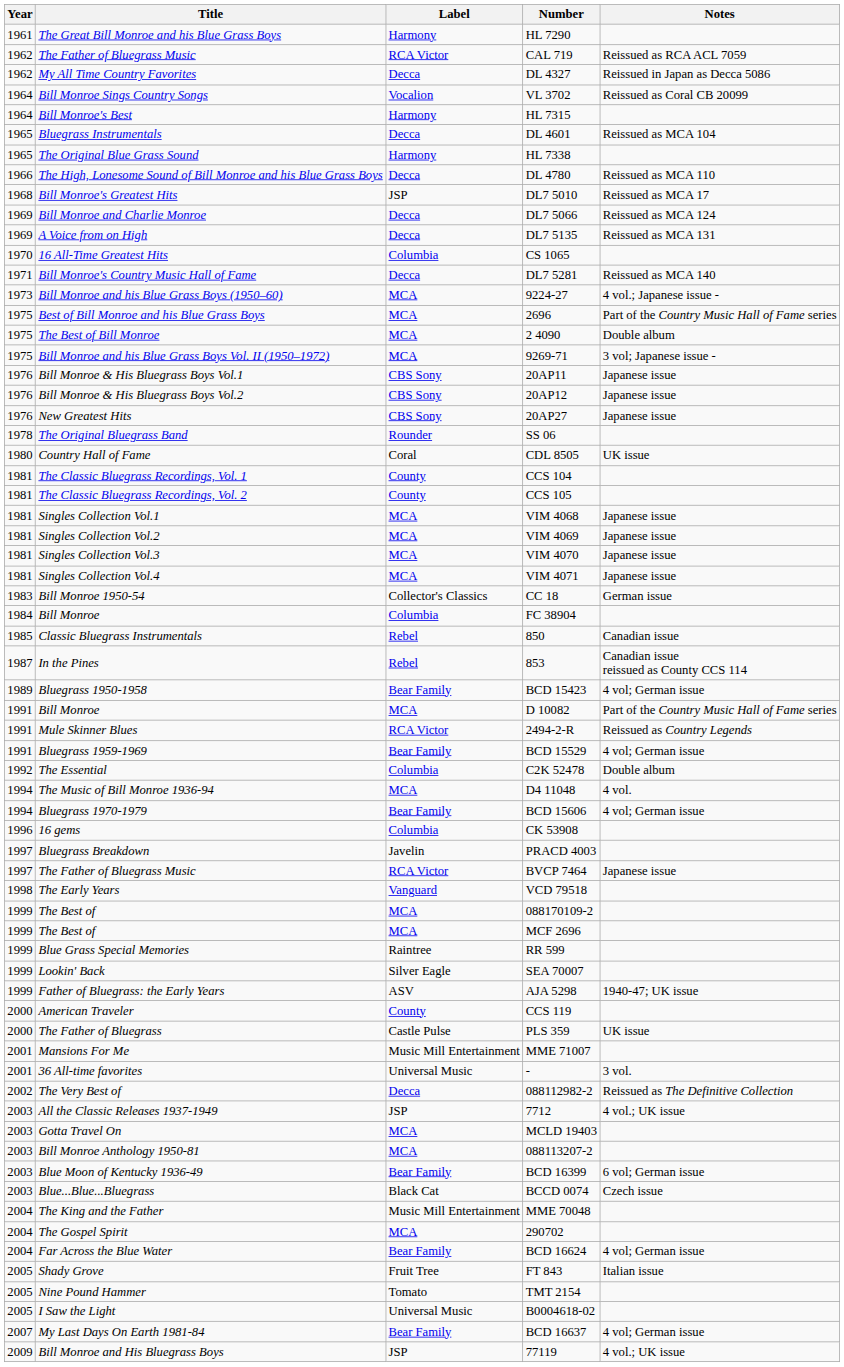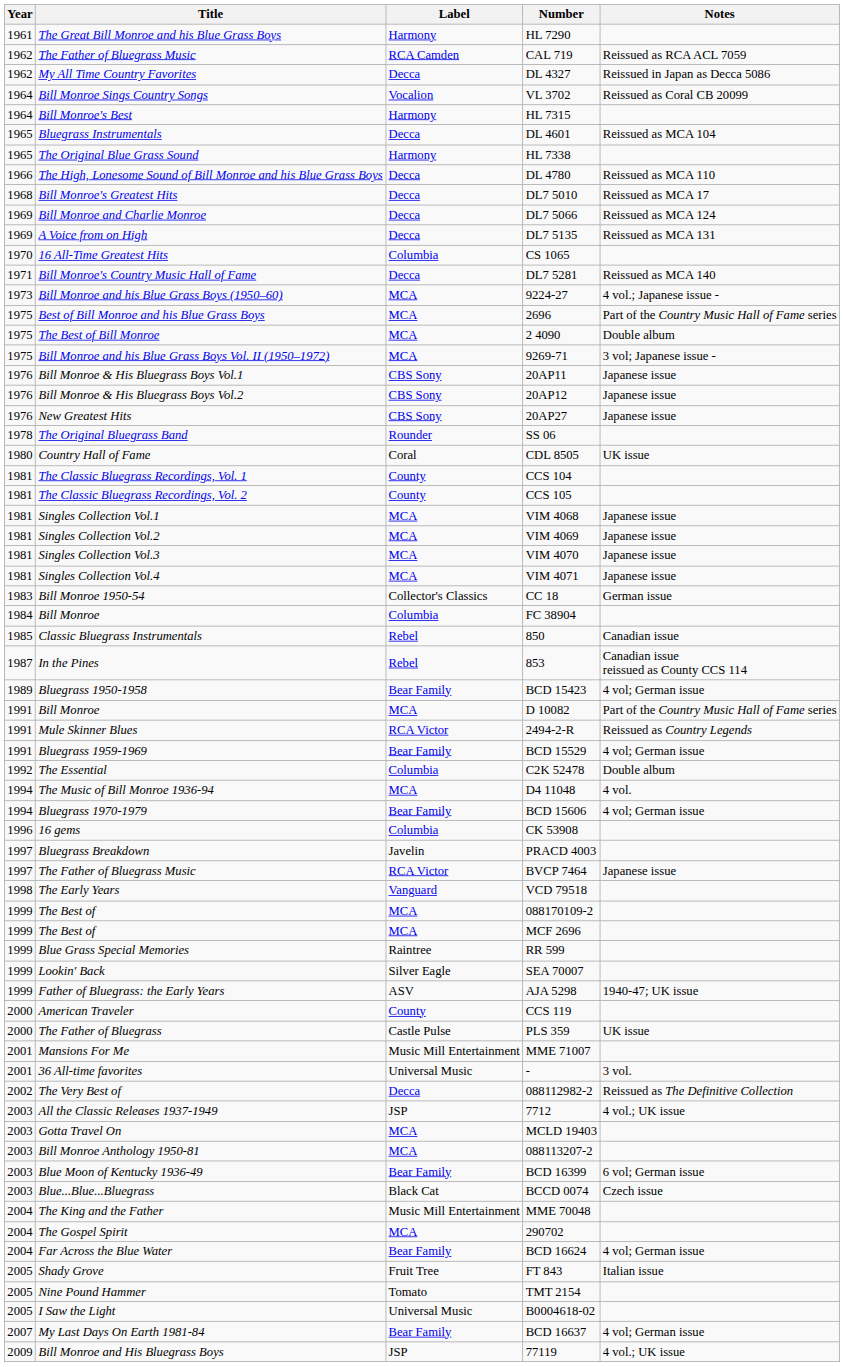CAL 719 | Label: RCA Victor -> RCA Camden
DL7 5010 | Label: JSP -> Decca
